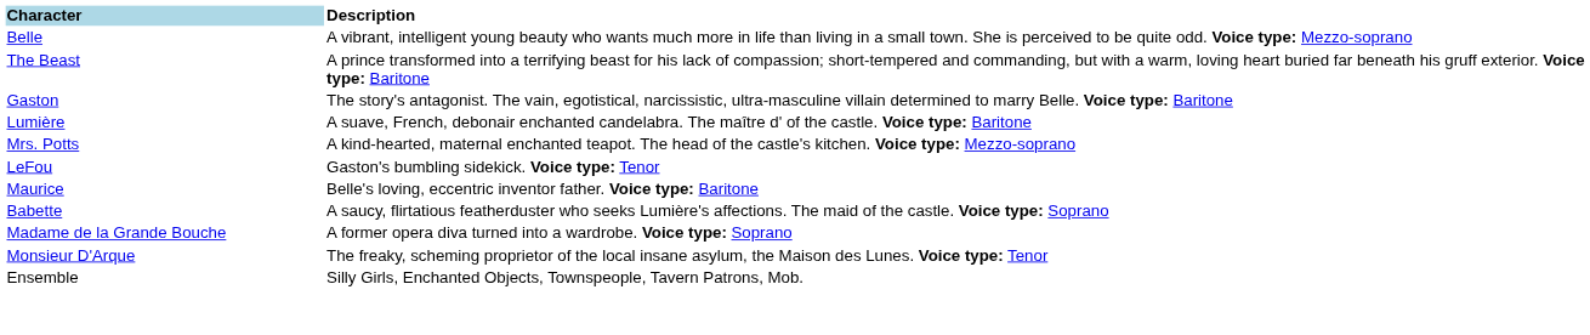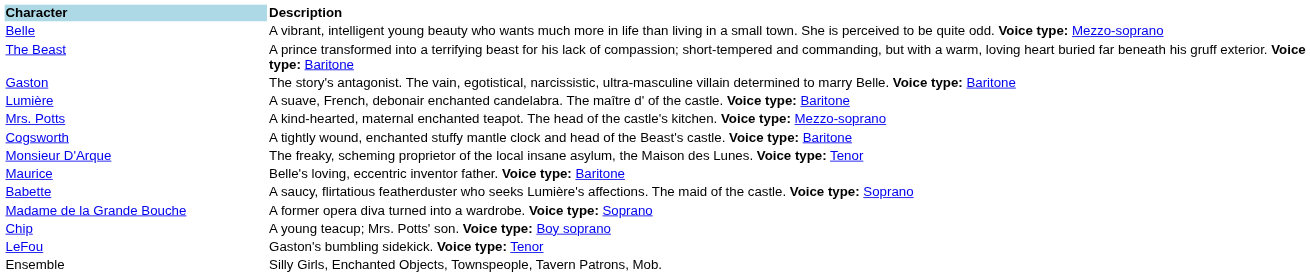+ row: Cogsworth | A tightly wound, enchanted stuffy mantle clock and head of the Beast's castle. Voice type: Baritone
rows swapped: LeFou <-> Monsieur D'Arque
+ row: Chip | A young teacup; Mrs. Potts' son. Voice type: Boy soprano
